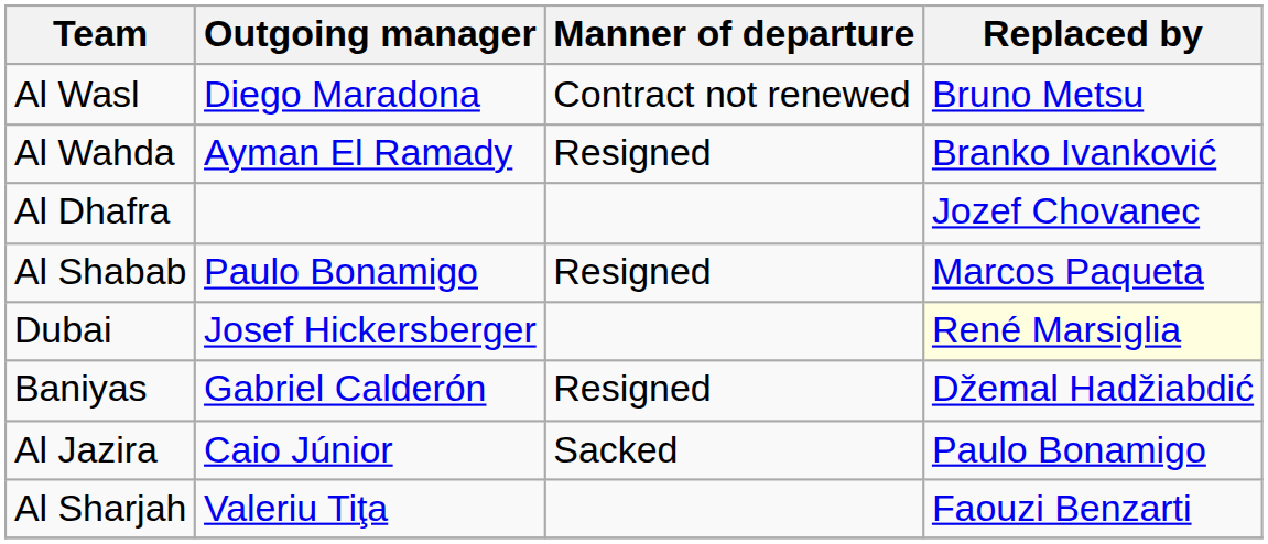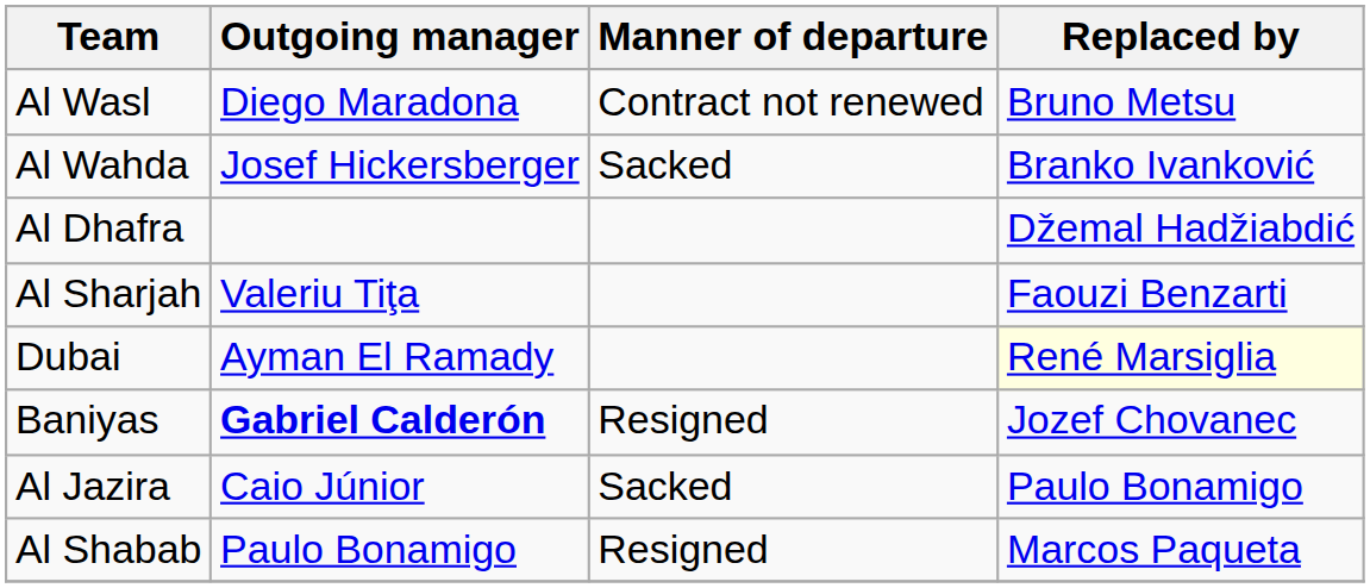Al Wahda | Outgoing manager: Ayman El Ramady -> Josef Hickersberger
Al Wahda | Manner of departure: Resigned -> Sacked
Al Dhafra | Replaced by: Jozef Chovanec -> Džemal Hadžiabdić
rows swapped: Al Sharjah <-> Al Shabab
Dubai | Outgoing manager: Josef Hickersberger -> Ayman El Ramady
Baniyas | Outgoing manager: normal -> bold
Baniyas | Replaced by: Džemal Hadžiabdić -> Jozef Chovanec
